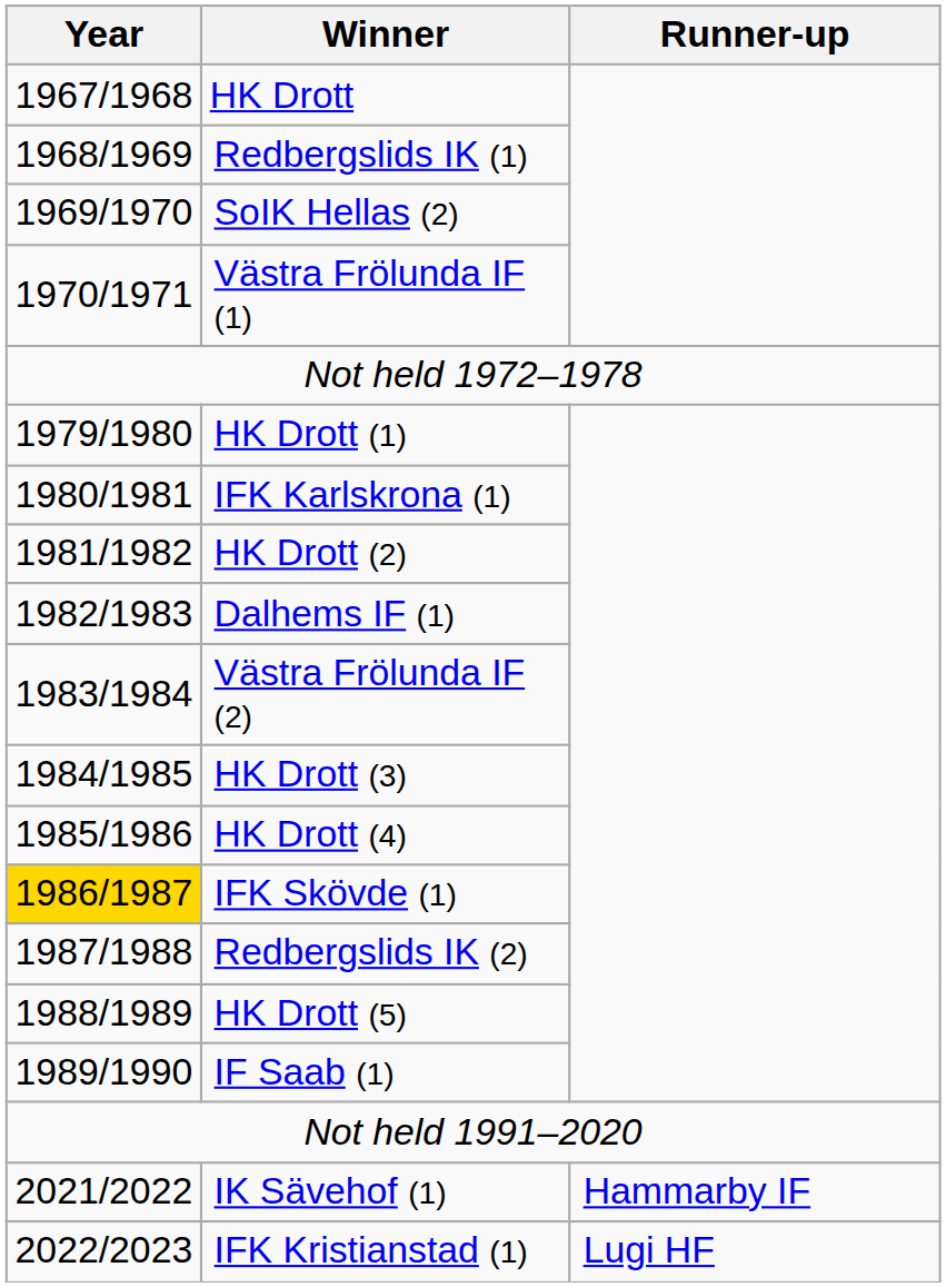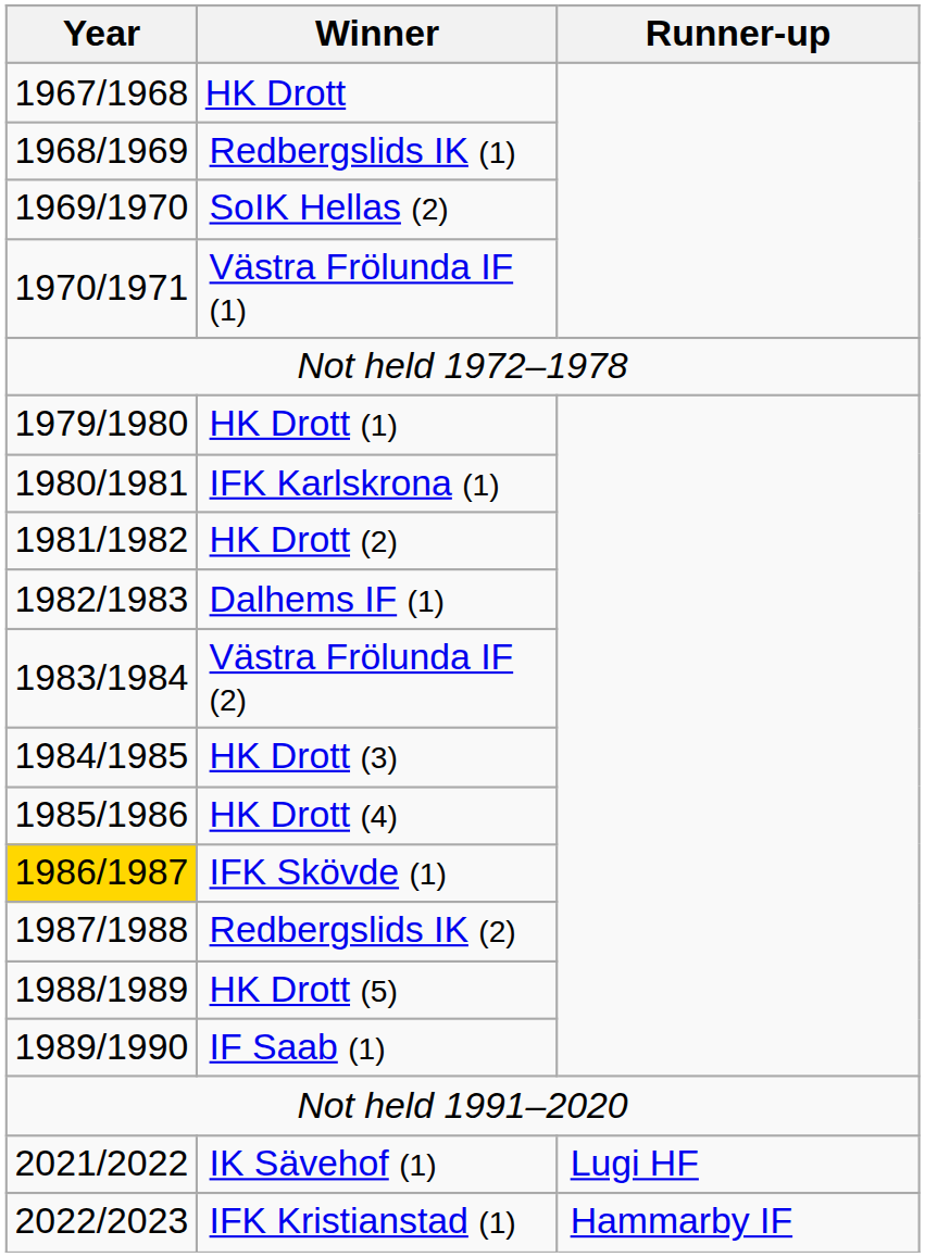IK Sävehof (1) | Runner-up: Hammarby IF -> Lugi HF
IFK Kristianstad (1) | Runner-up: Lugi HF -> Hammarby IF
